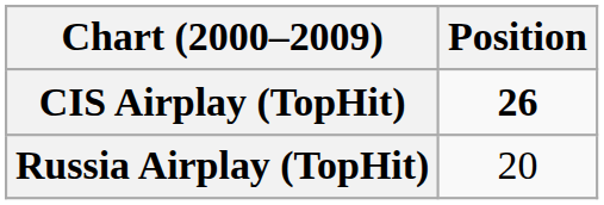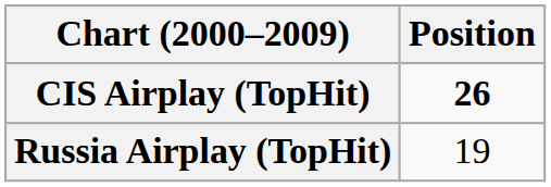Russia Airplay (TopHit) | Position: 20 -> 19
